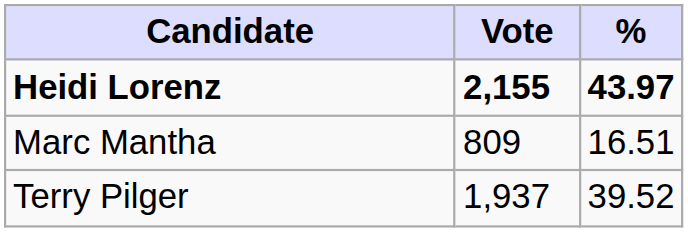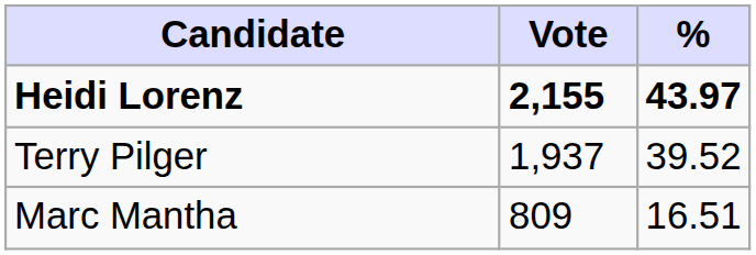rows swapped: Terry Pilger <-> Marc Mantha
